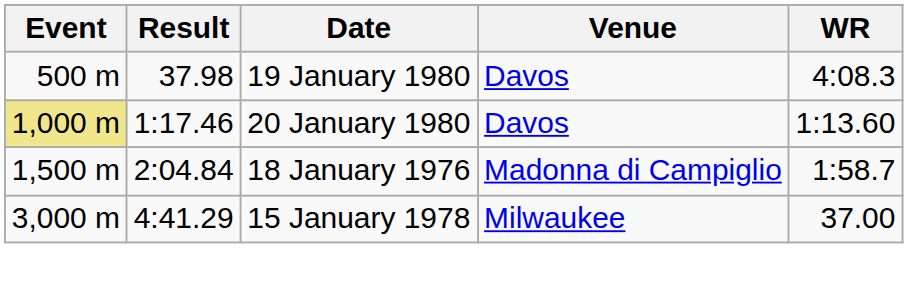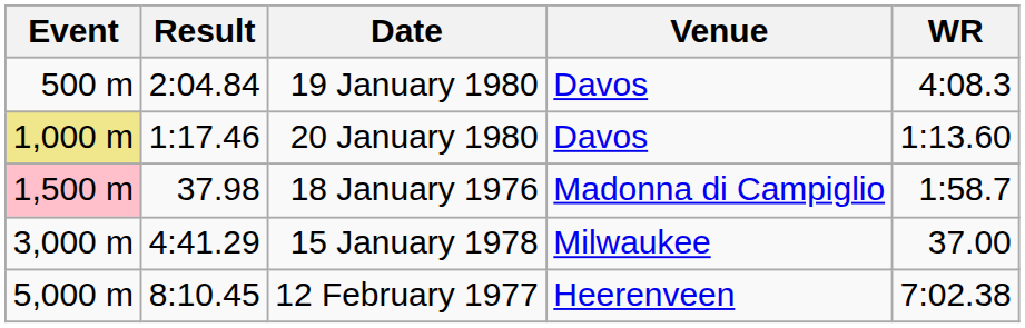19 January 1980 | Result: 37.98 -> 2:04.84
18 January 1976 | Event: no background -> pink background
18 January 1976 | Result: 2:04.84 -> 37.98
+ row: 5,000 m | 8:10.45 | 12 February 1977 | Heerenveen | 7:02.38
